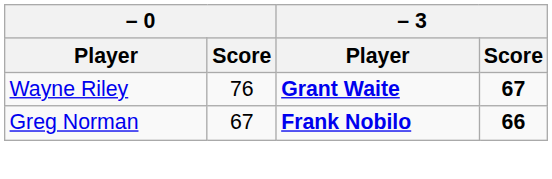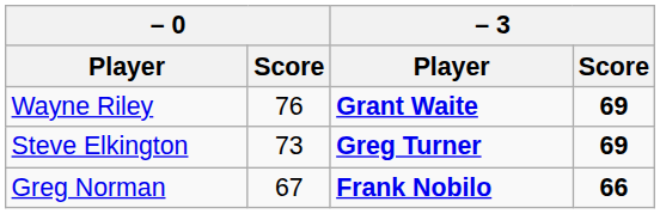Wayne Riley | – 3 / Score: 67 -> 69
+ row: Steve Elkington | 73 | Greg Turner | 69
